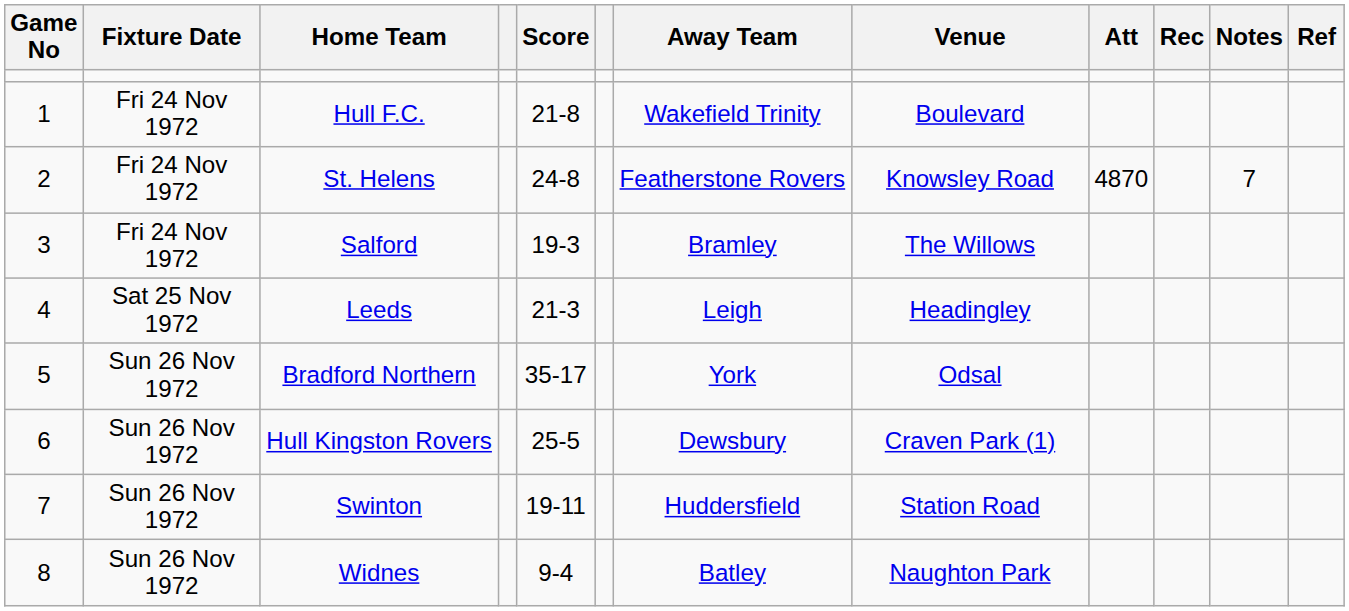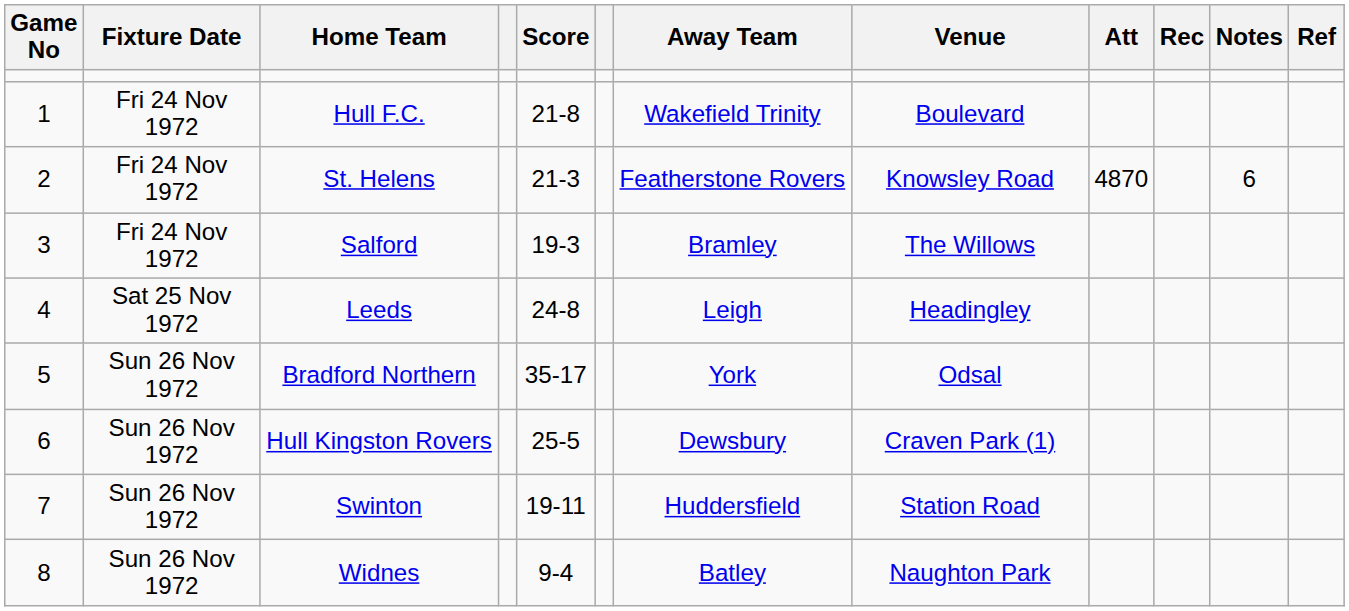St. Helens | Score: 24-8 -> 21-3
St. Helens | Notes: 7 -> 6
Leeds | Score: 21-3 -> 24-8
